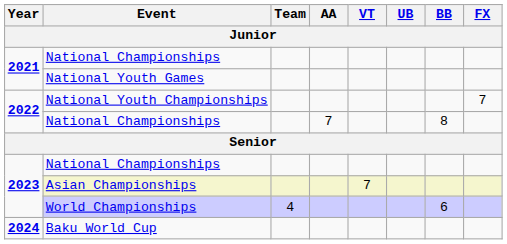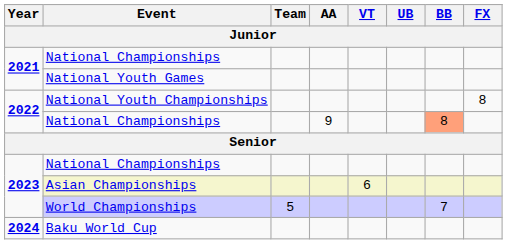National Youth Championships | FX: 7 -> 8
2022 / National Championships | AA: 7 -> 9
2022 / National Championships | BB: no background -> lightsalmon background
Asian Championships | VT: 7 -> 6
World Championships | Team: 4 -> 5
World Championships | BB: 6 -> 7
